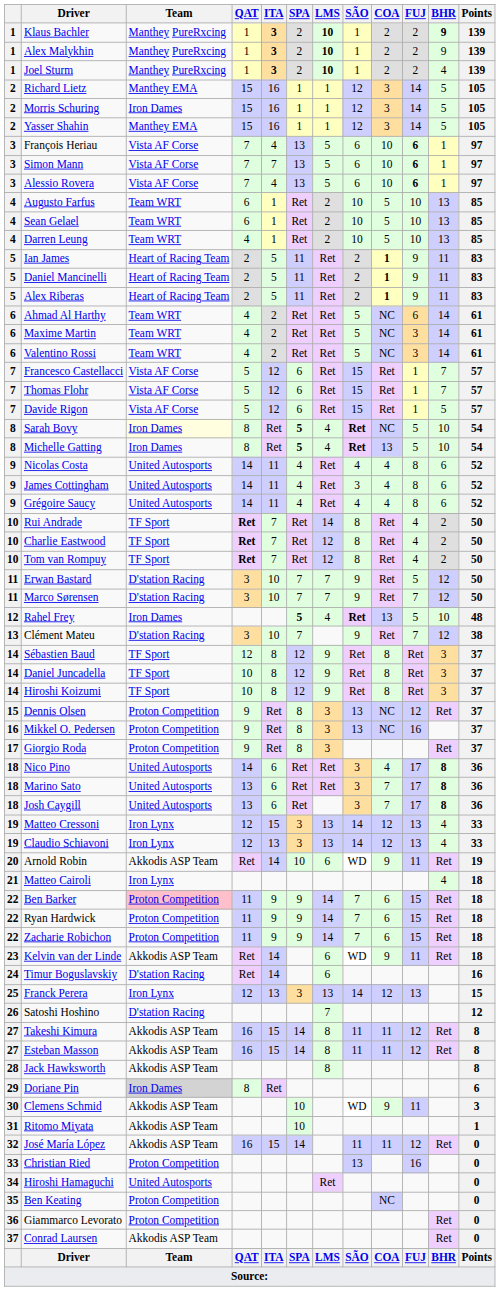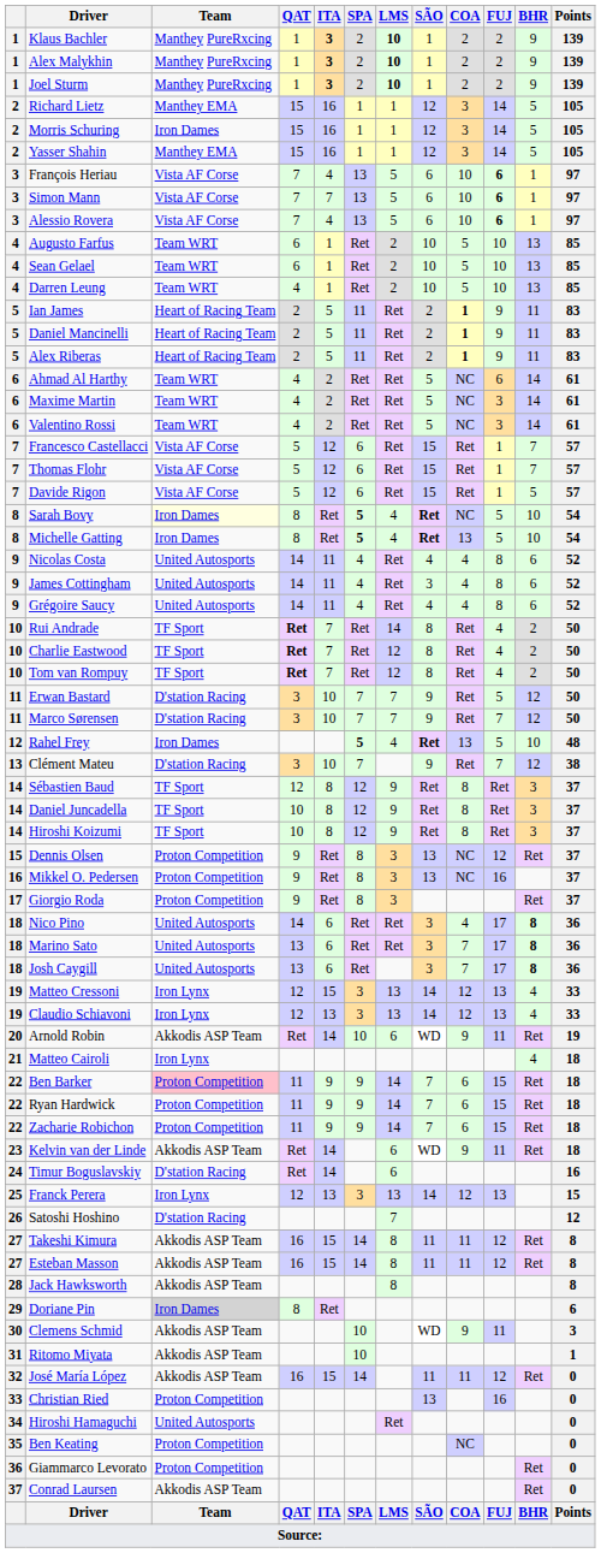Klaus Bachler | BHR: bold -> normal
Joel Sturm | BHR: 4 -> 9
